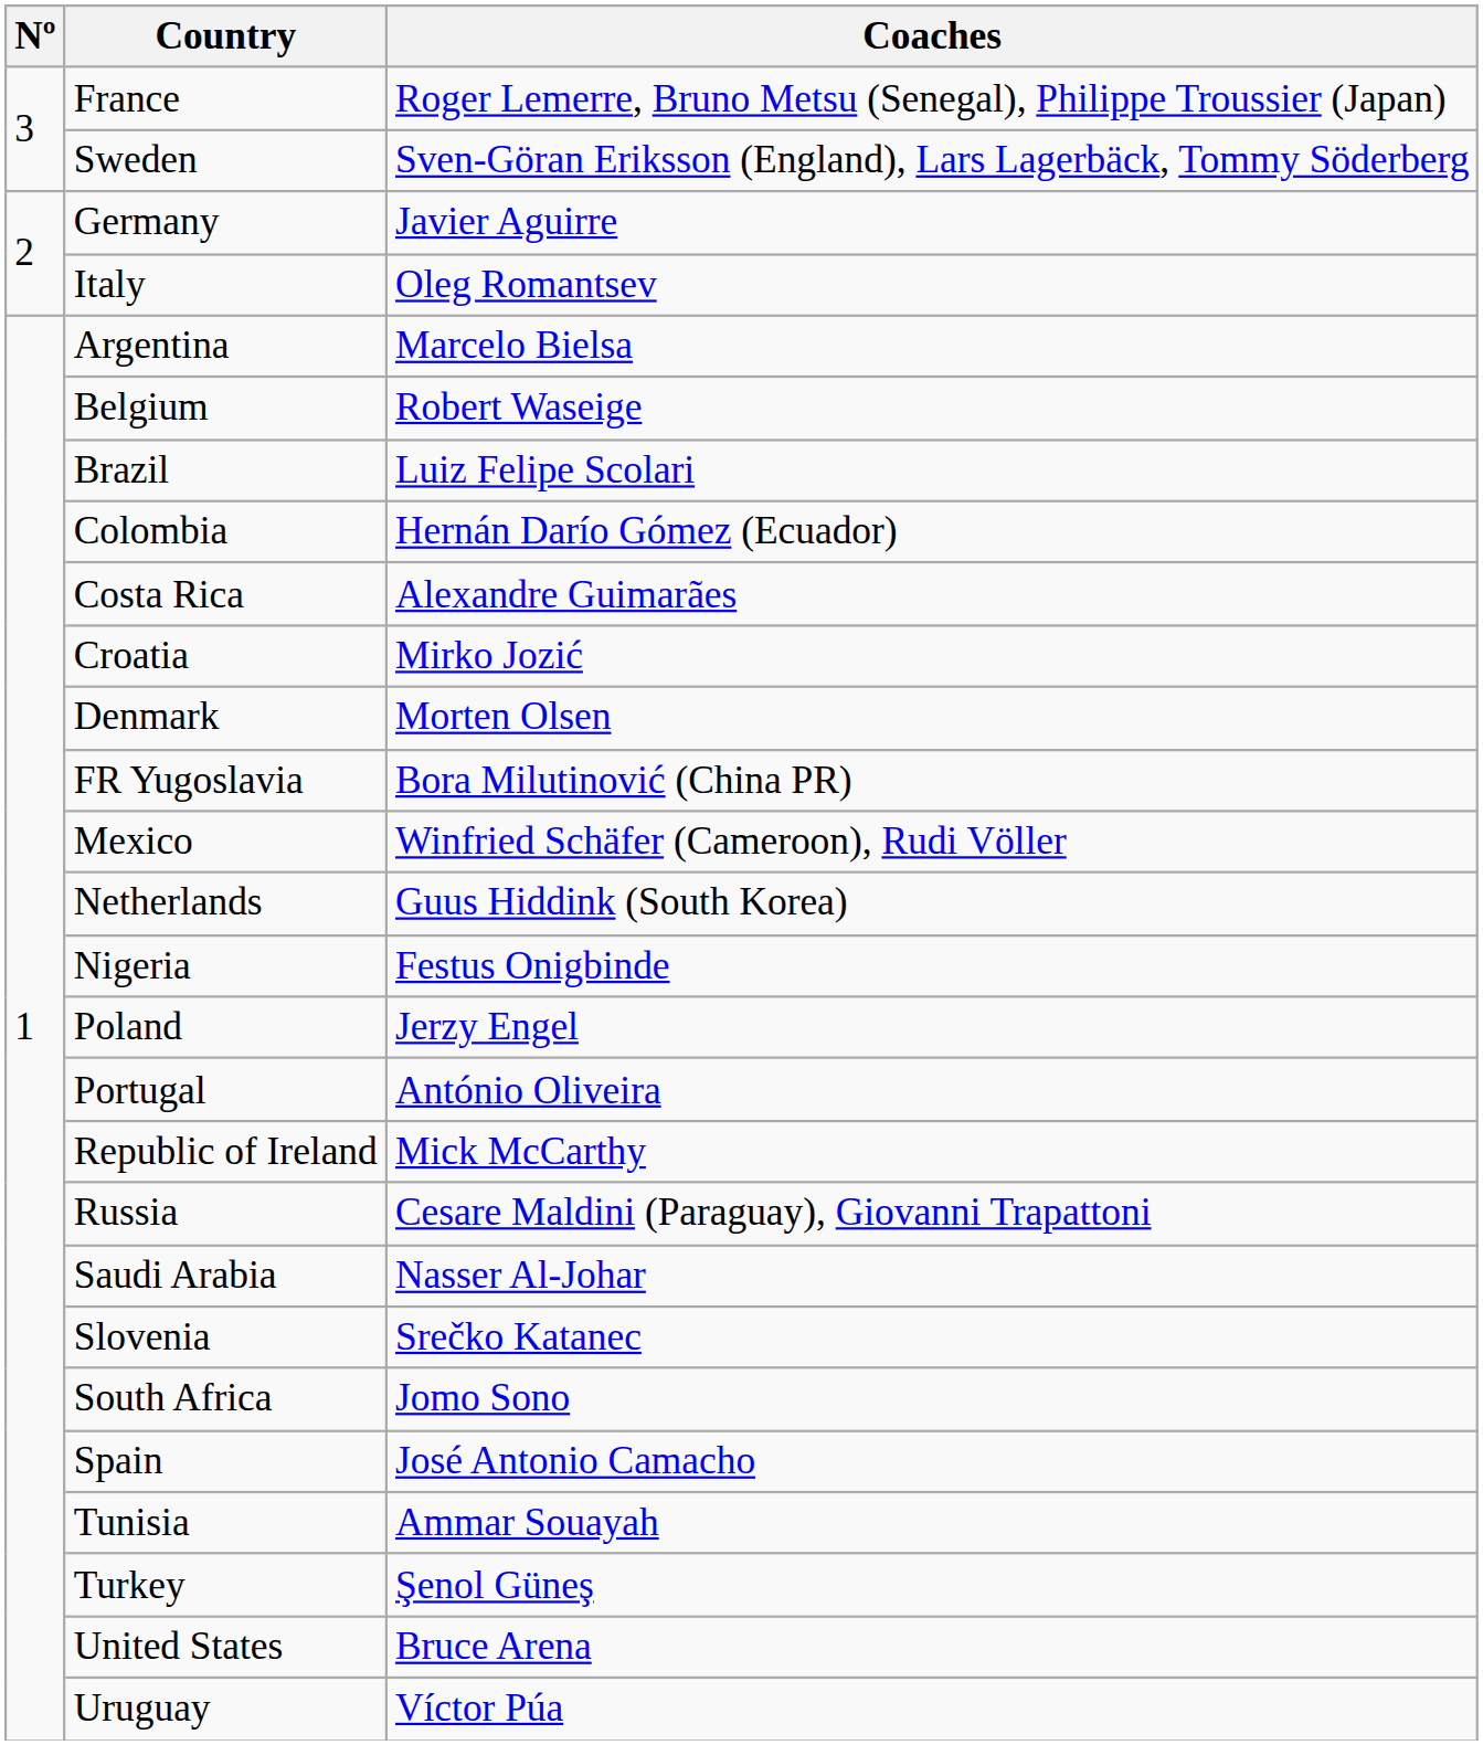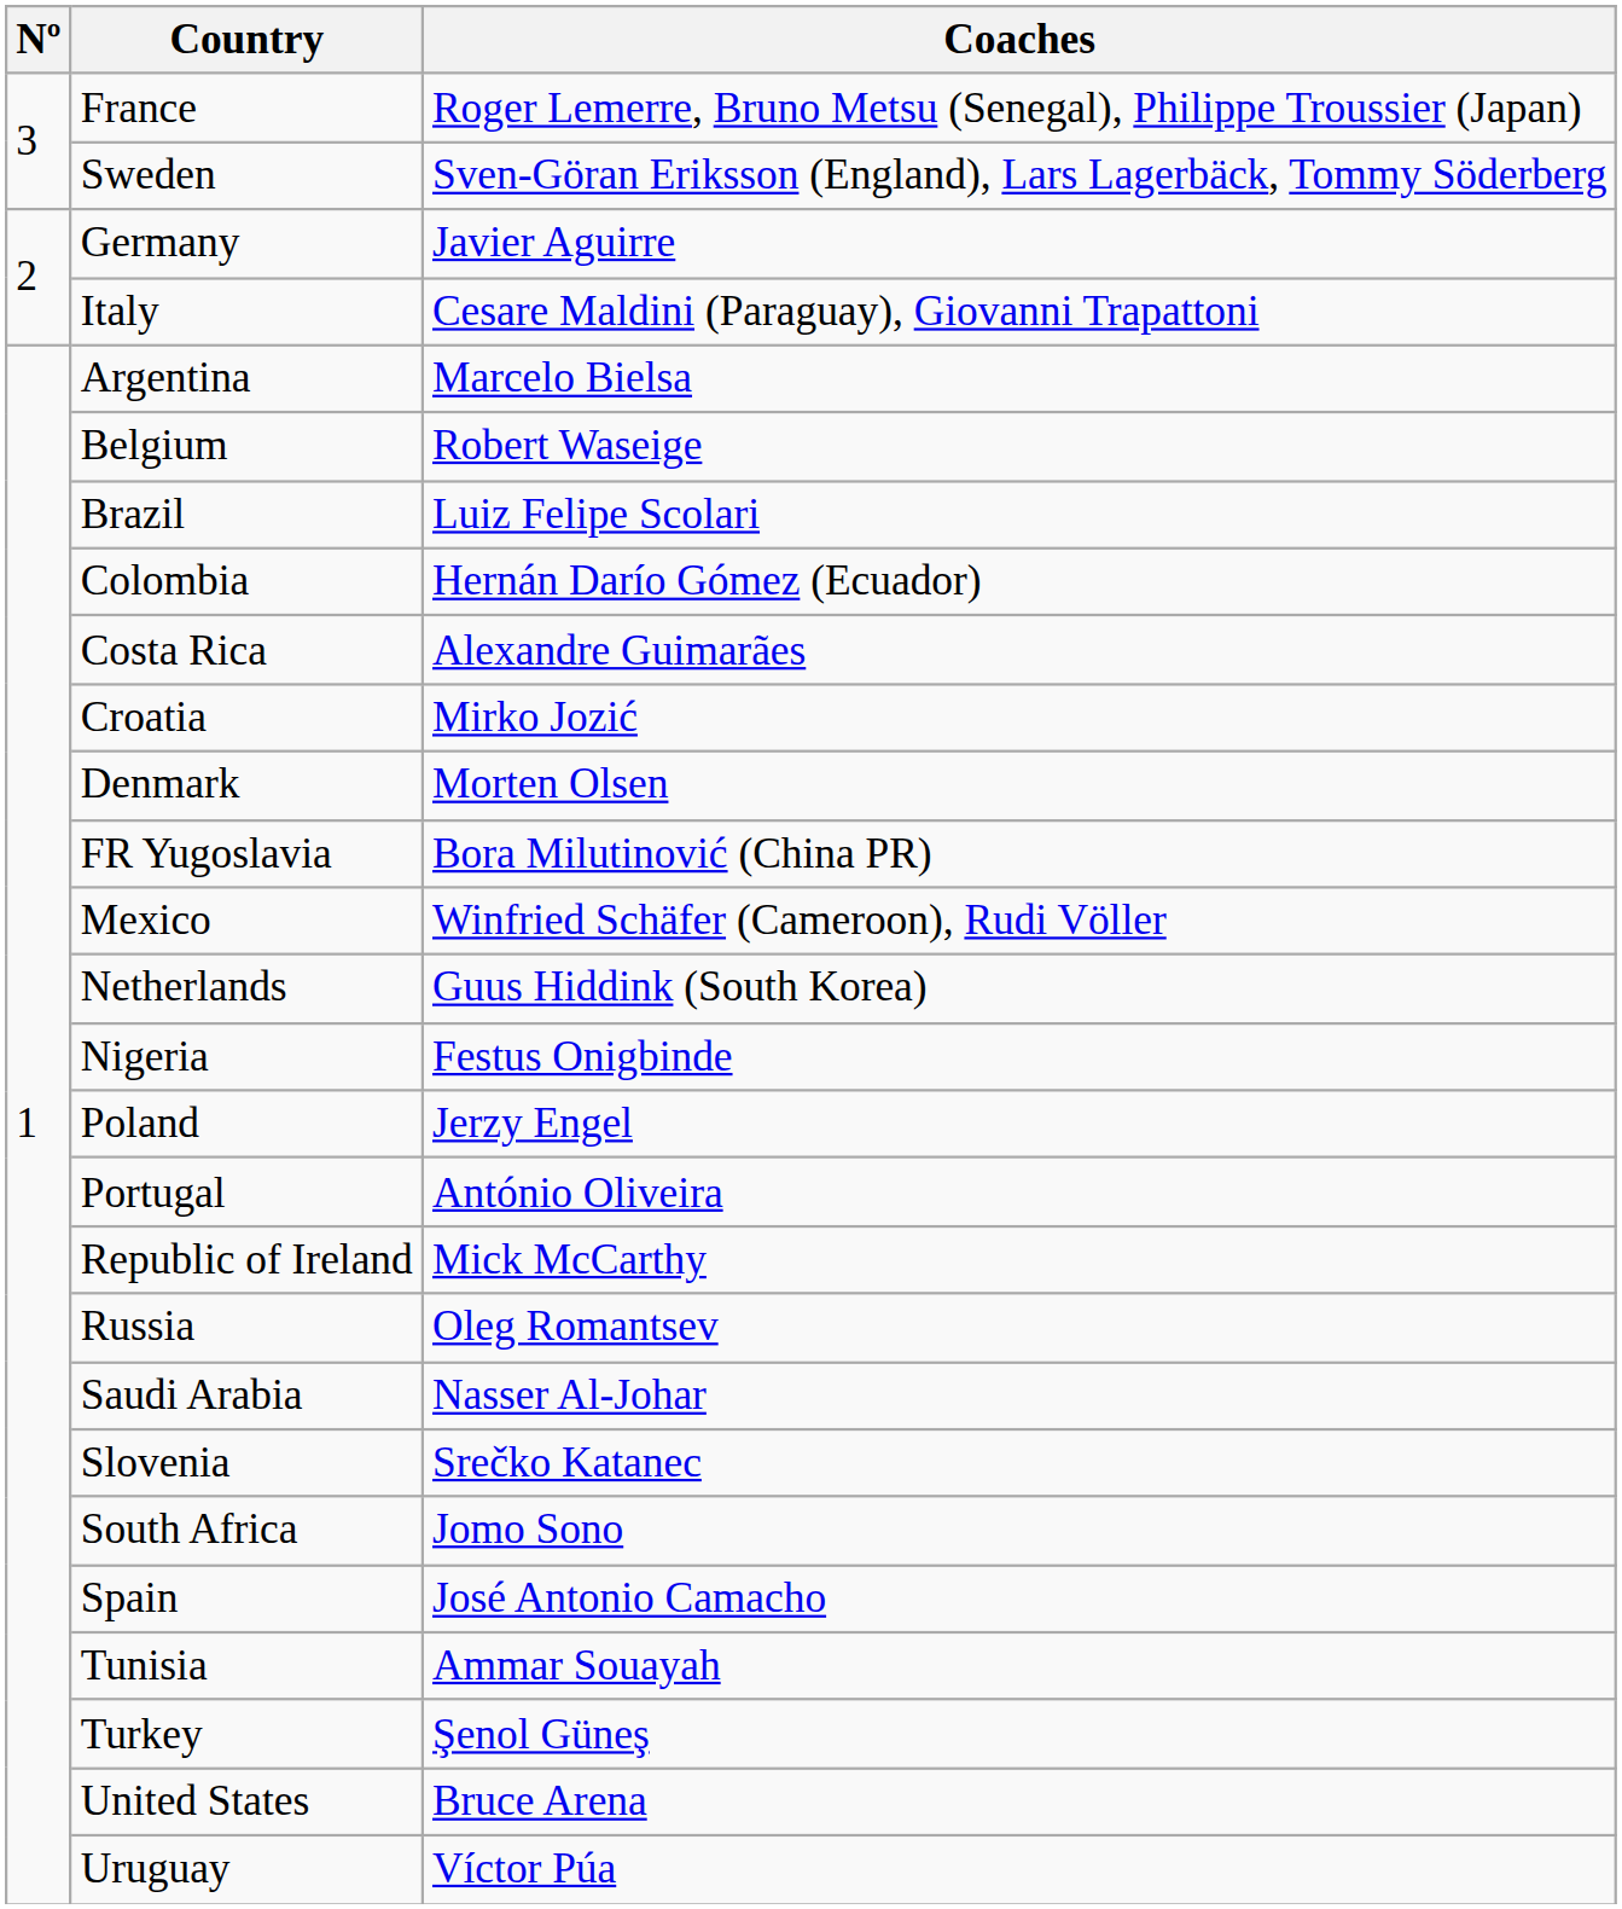Italy | Coaches: Oleg Romantsev -> Cesare Maldini (Paraguay), Giovanni Trapattoni
Russia | Coaches: Cesare Maldini (Paraguay), Giovanni Trapattoni -> Oleg Romantsev
